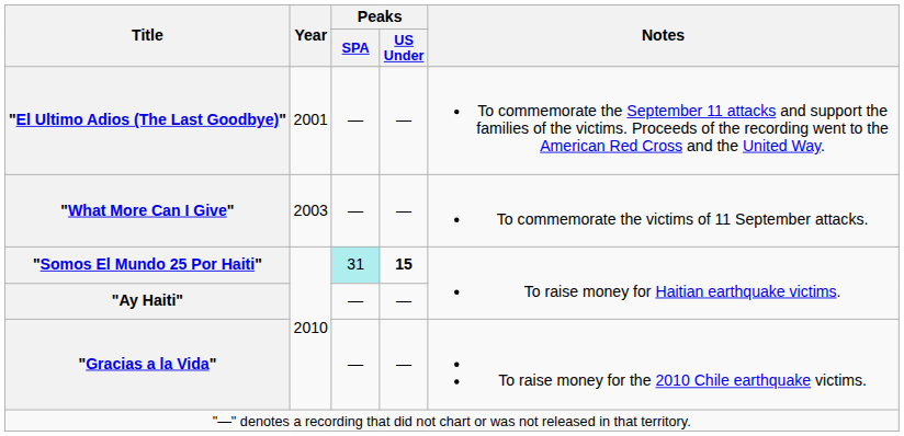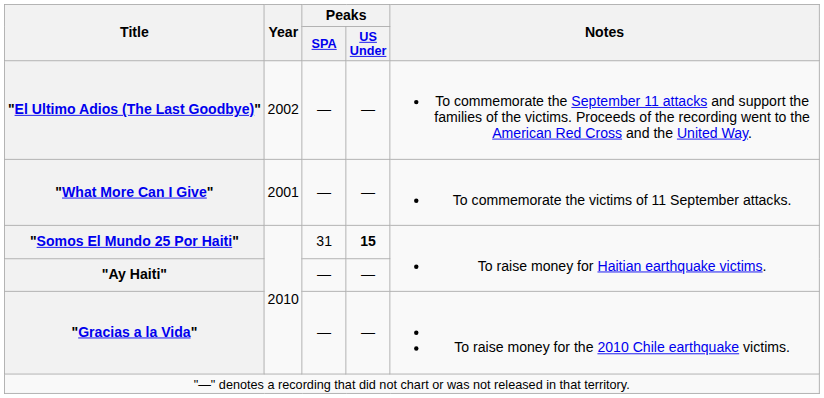"El Ultimo Adios (The Last Goodbye)" | Year: 2001 -> 2002
"What More Can I Give" | Year: 2003 -> 2001
"Somos El Mundo 25 Por Haiti" | Peaks / SPA: paleturquoise background -> no background
